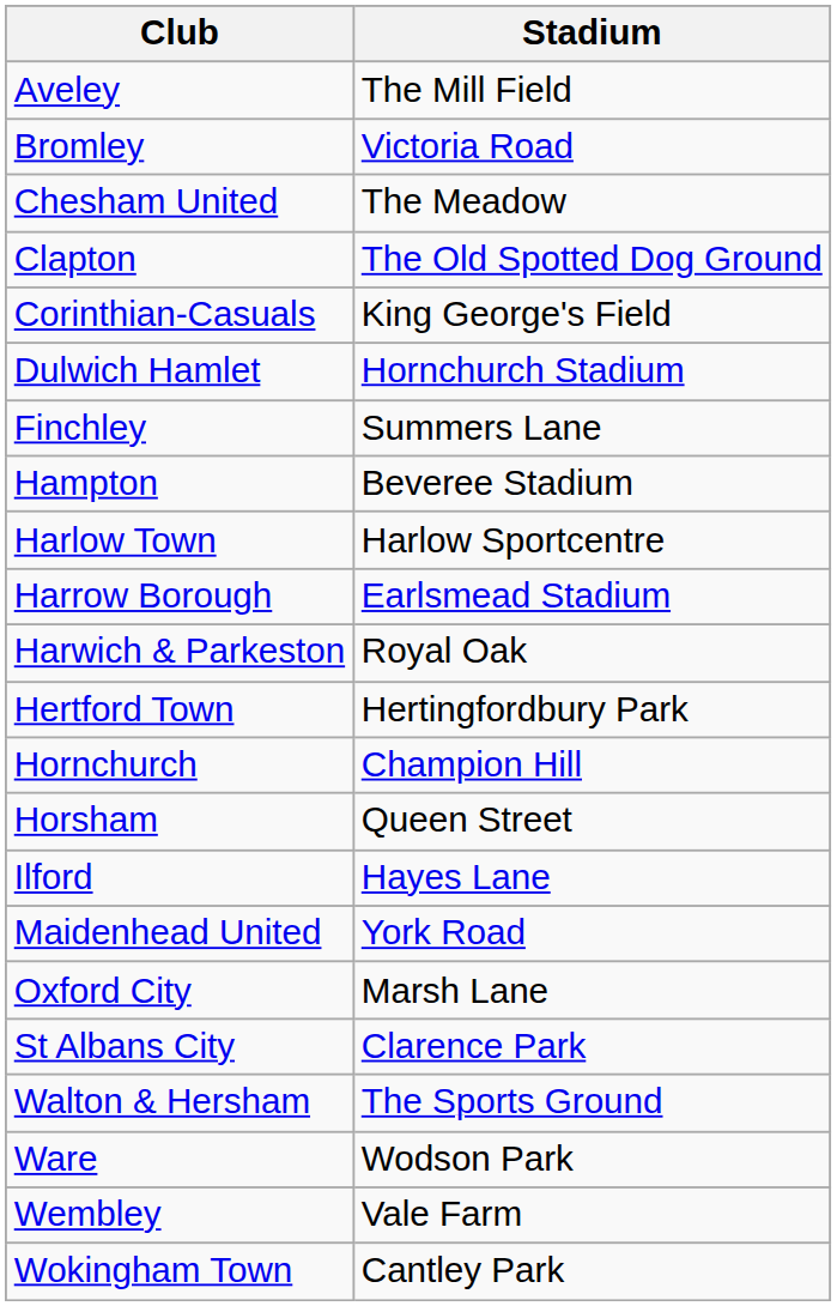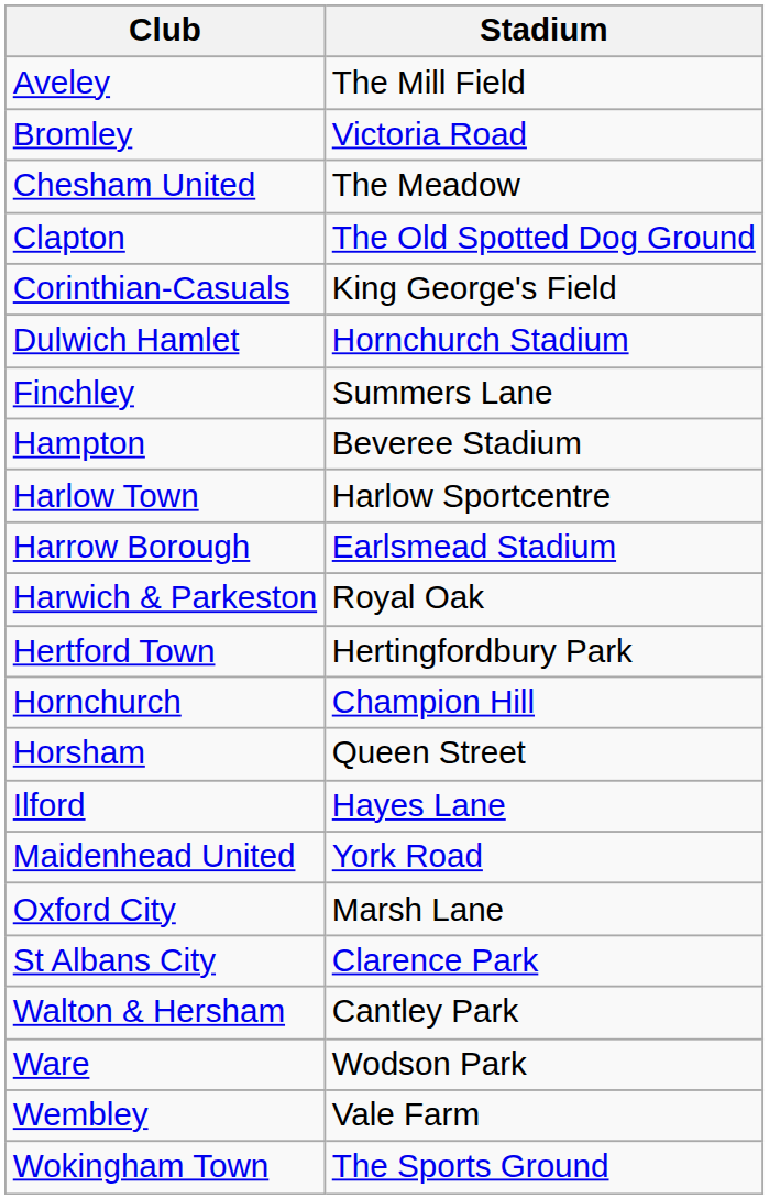Walton & Hersham | Stadium: The Sports Ground -> Cantley Park
Wokingham Town | Stadium: Cantley Park -> The Sports Ground
